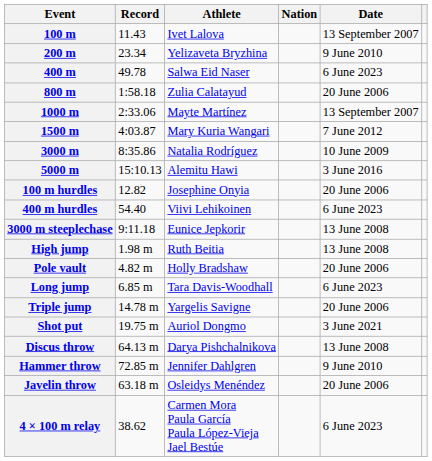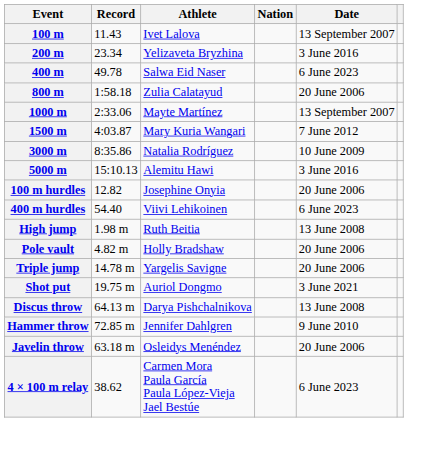200 m | Date: 9 June 2010 -> 3 June 2016
- row: 3000 m steeplechase | 9:11.18 | Eunice Jepkorir | 13 June 2008
- row: Long jump | 6.85 m | Tara Davis-Woodhall | 6 June 2023
